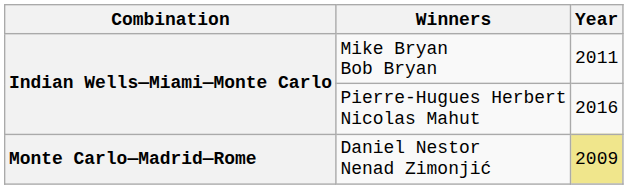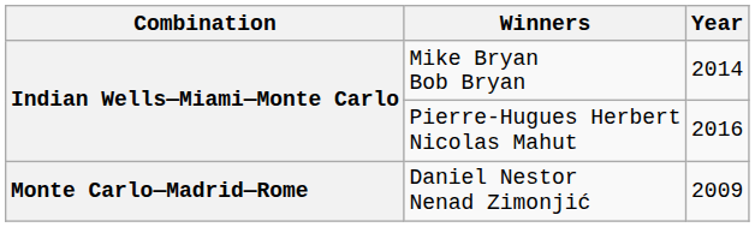Mike Bryan Bob Bryan | Year: 2011 -> 2014
Daniel Nestor Nenad Zimonjić | Year: khaki background -> no background
